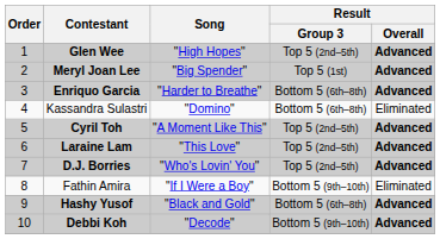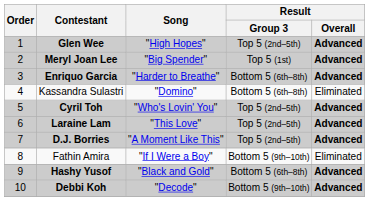Cyril Toh | Song: "A Moment Like This" -> "Who's Lovin' You"
D.J. Borries | Song: "Who's Lovin' You" -> "A Moment Like This"
